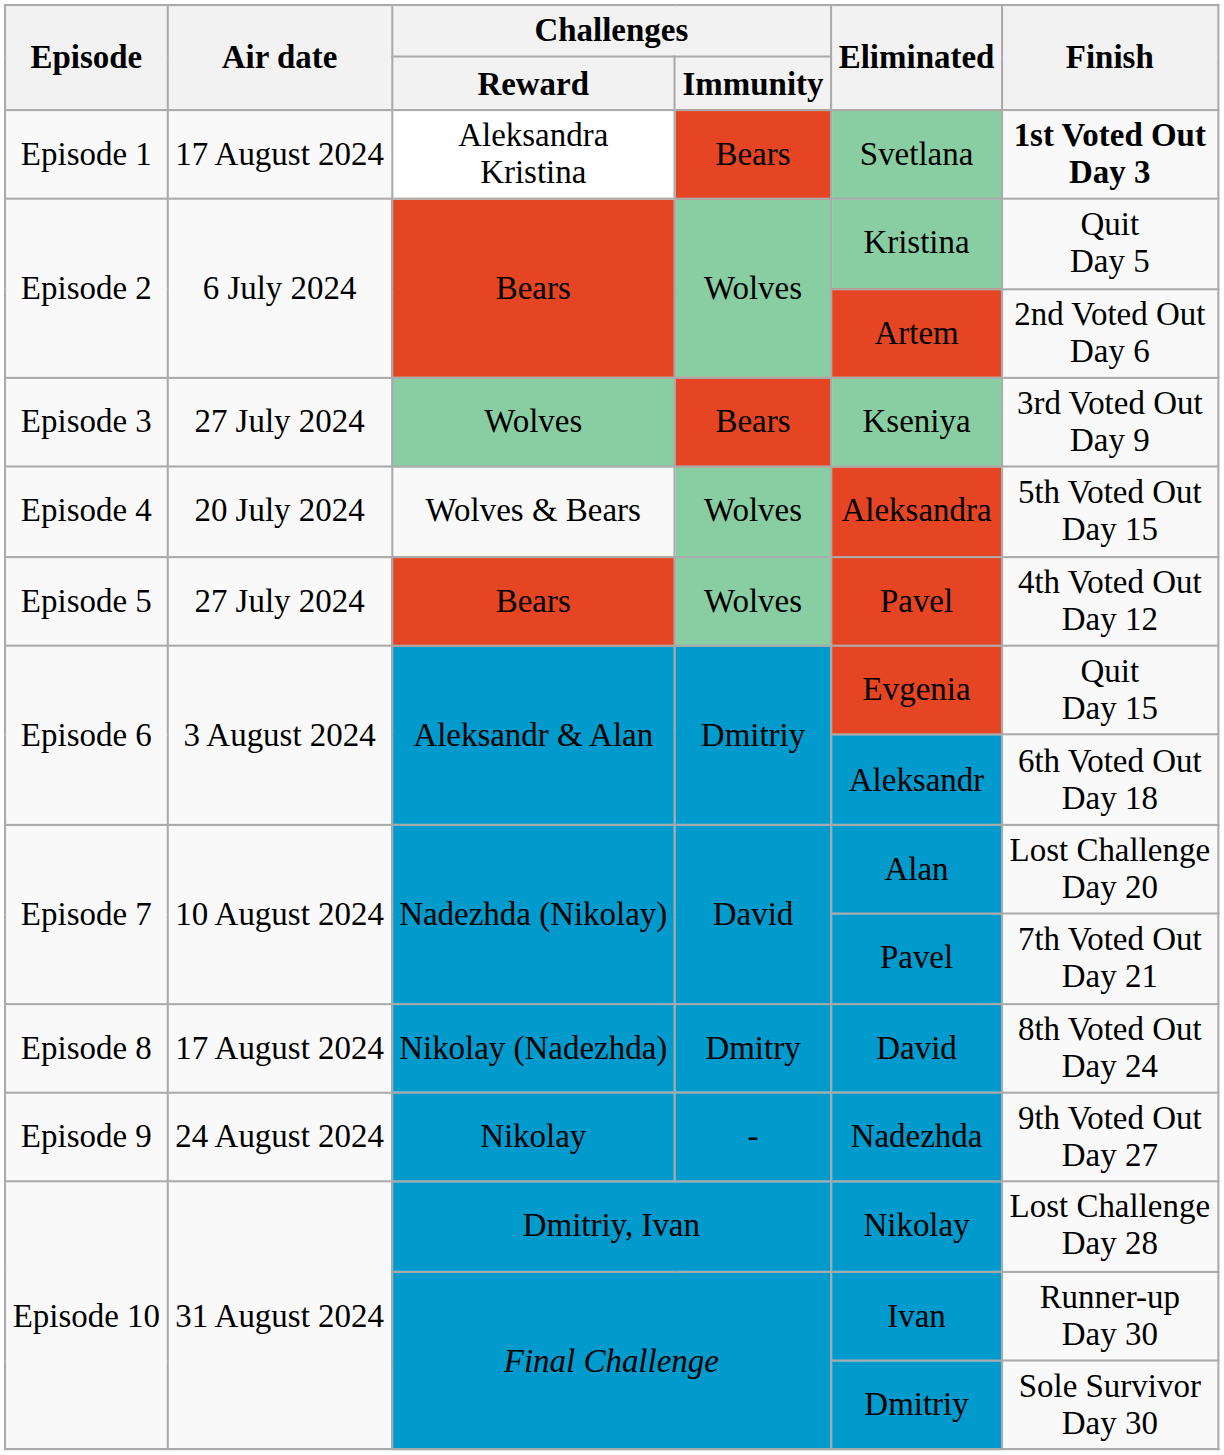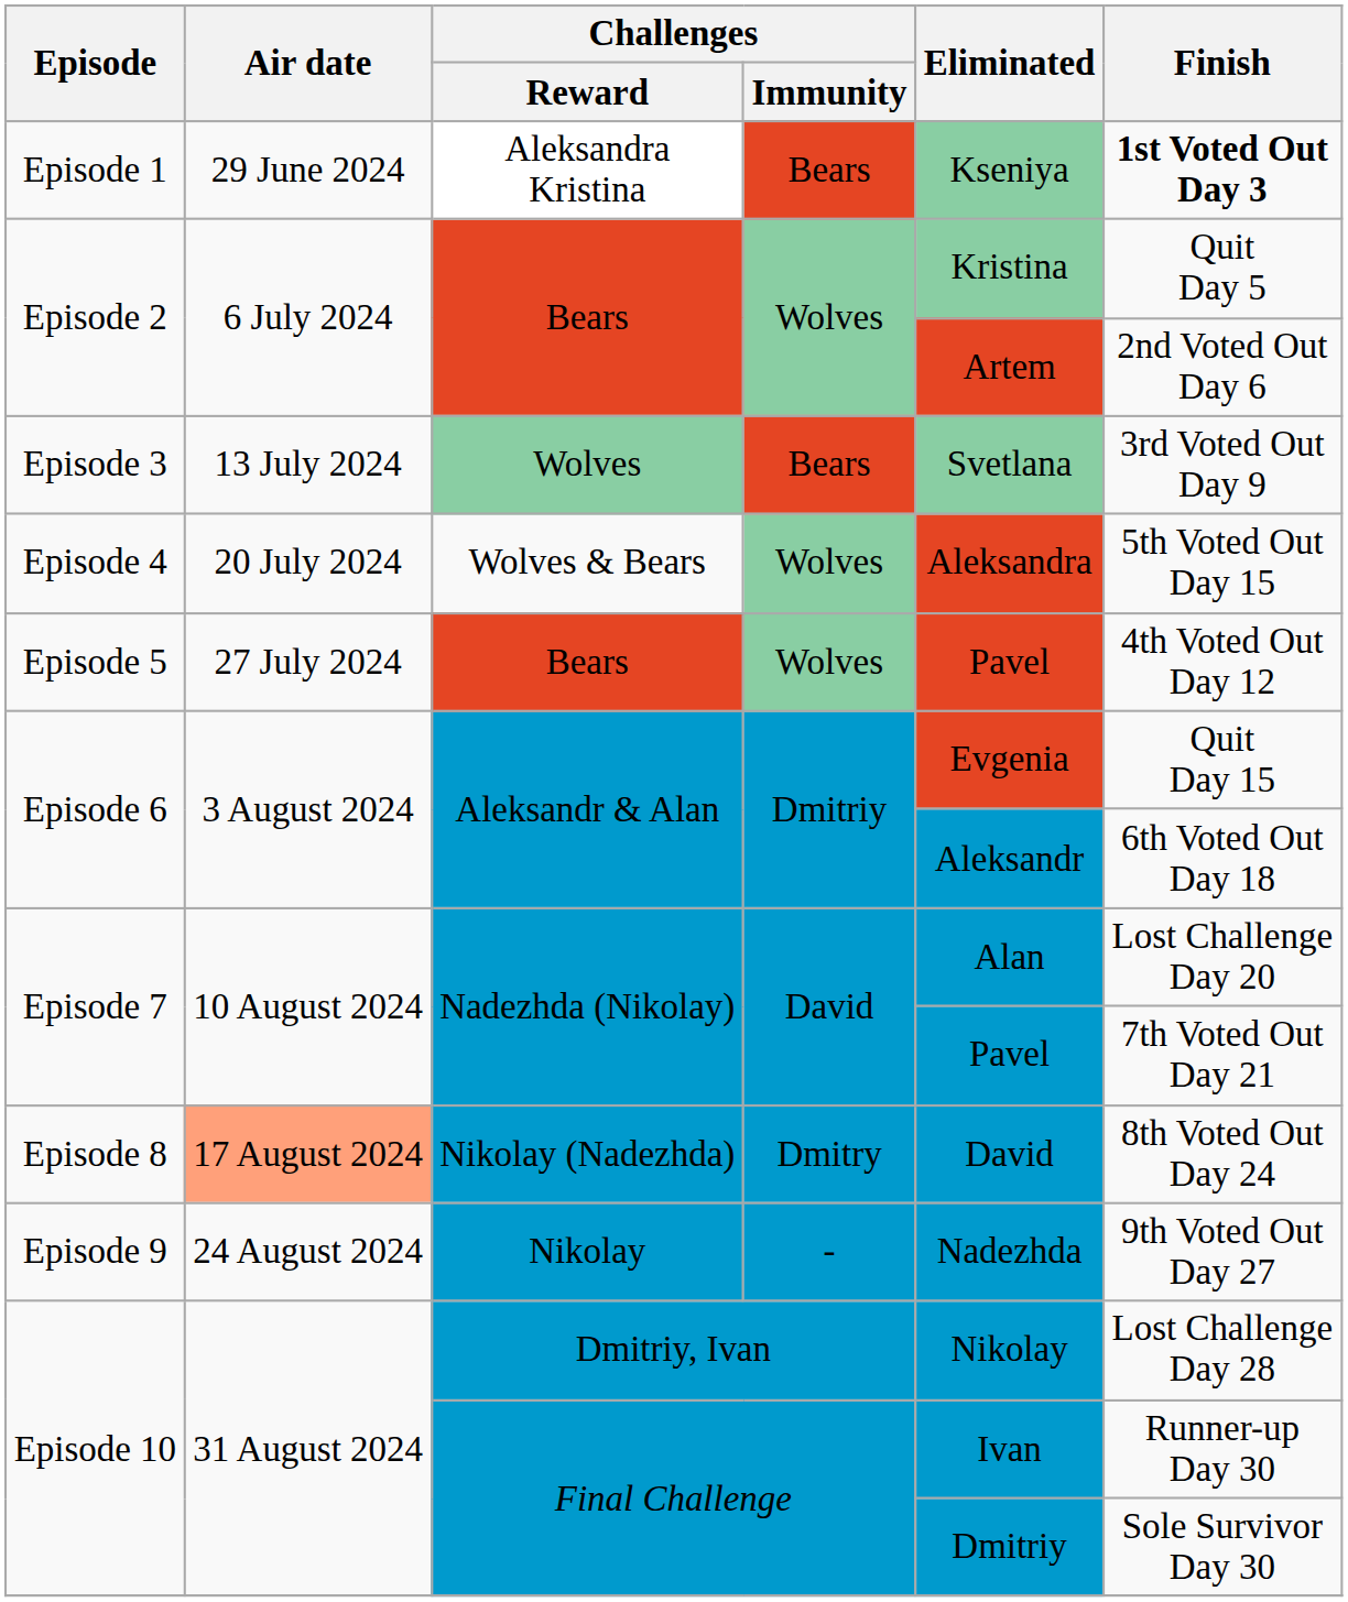Episode 1 | Air date: 17 August 2024 -> 29 June 2024
Episode 1 | Eliminated: Svetlana -> Kseniya
Episode 3 | Air date: 27 July 2024 -> 13 July 2024
Episode 3 | Eliminated: Kseniya -> Svetlana
Episode 8 | Air date: no background -> lightsalmon background
